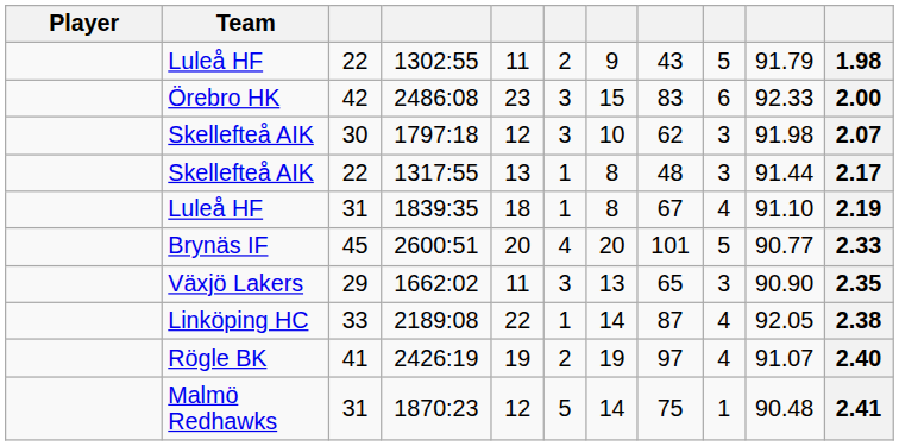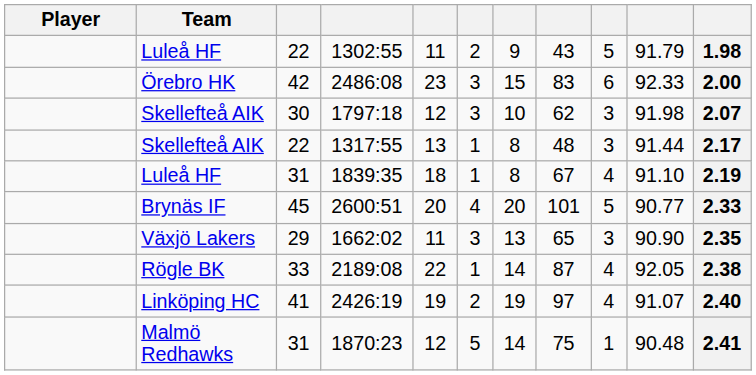2189:08 | Team: Linköping HC -> Rögle BK
2426:19 | Team: Rögle BK -> Linköping HC
